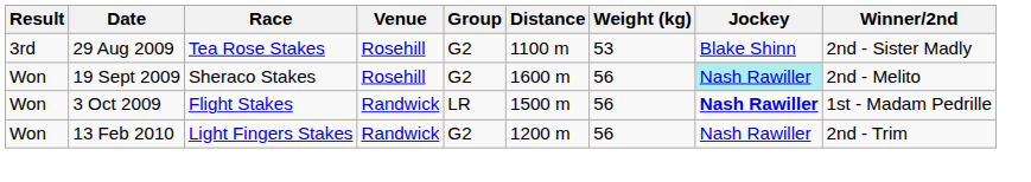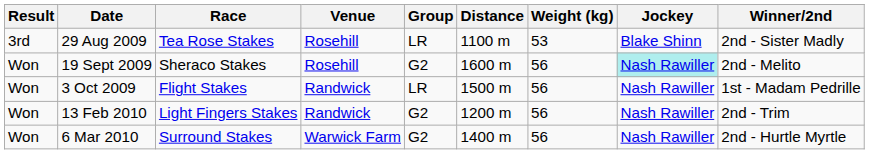29 Aug 2009 | Group: G2 -> LR
3 Oct 2009 | Jockey: bold -> normal
+ row: Won | 6 Mar 2010 | Surround Stakes | Warwick Farm | G2 | 1400 m | 56 | Nash Rawiller | 2nd - Hurtle Myrtle
